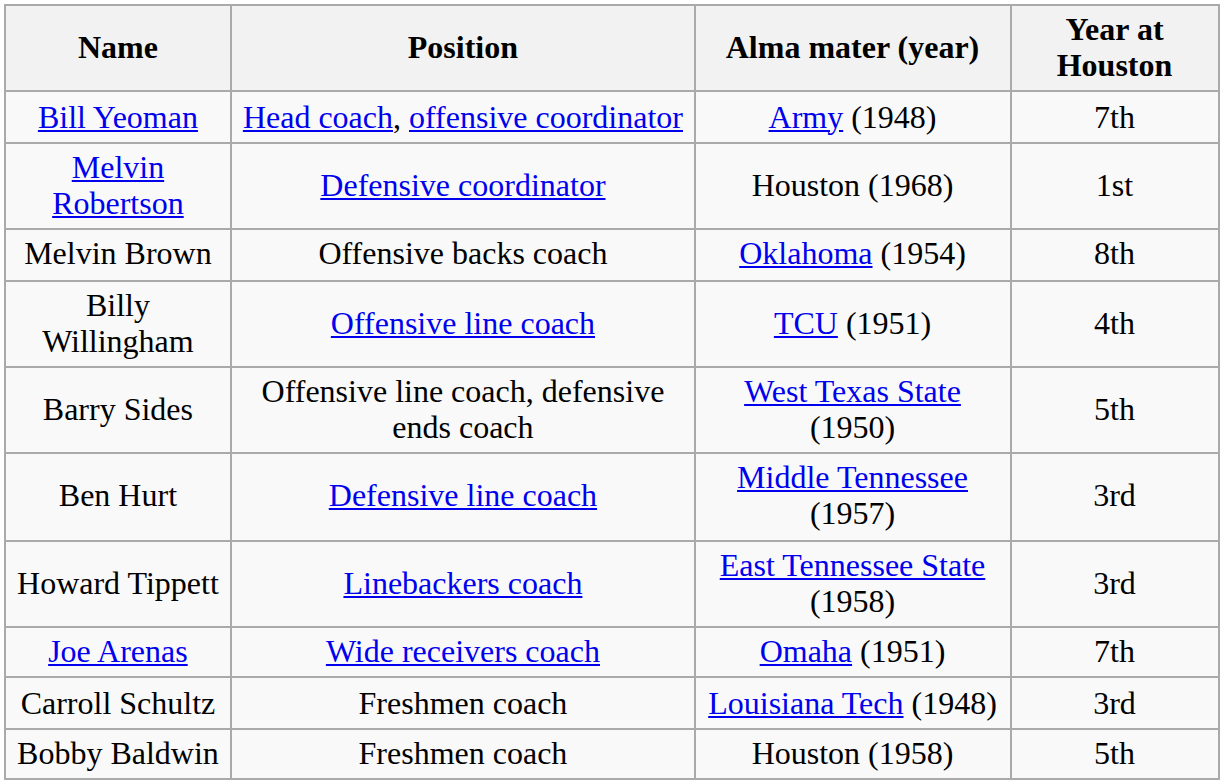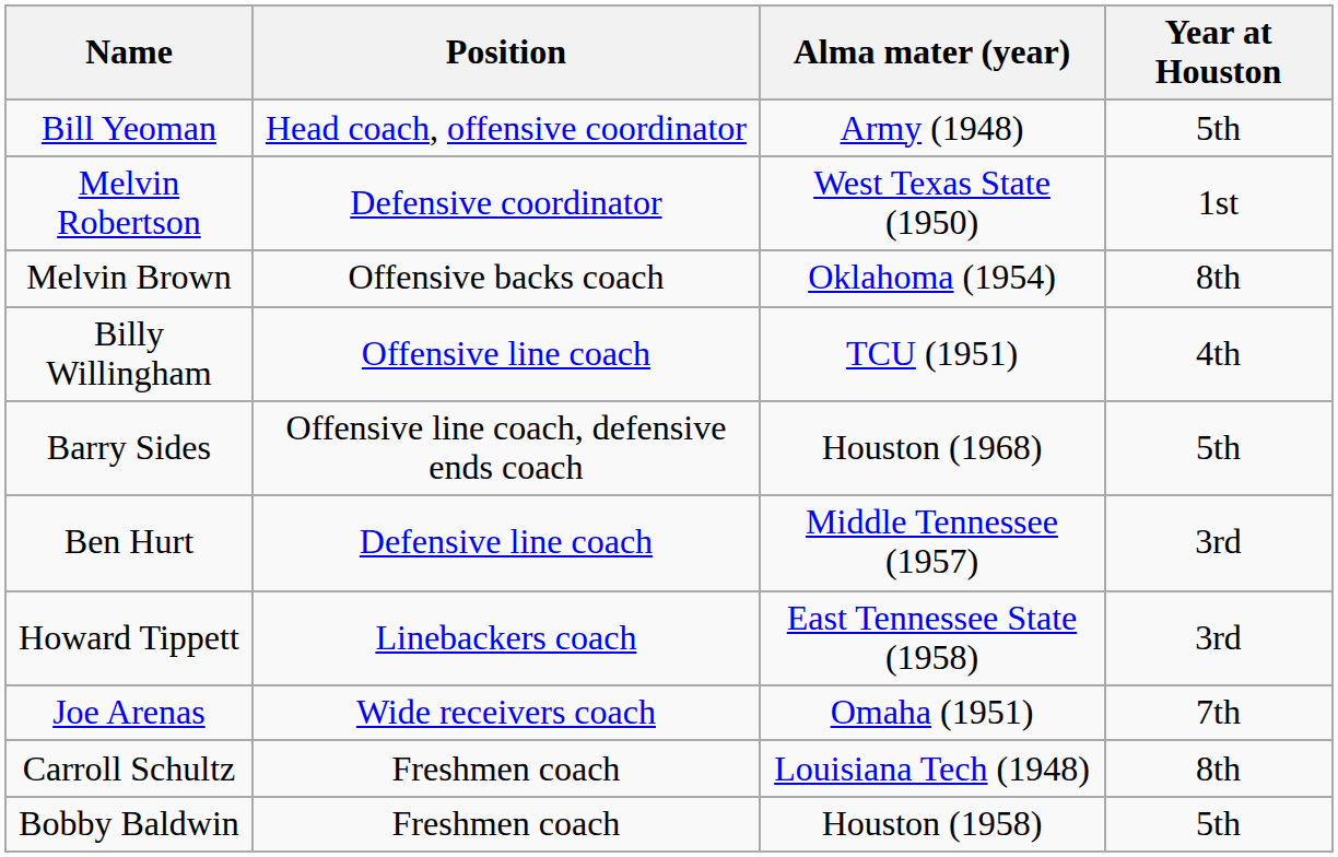Bill Yeoman | Year at Houston: 7th -> 5th
Melvin Robertson | Alma mater (year): Houston (1968) -> West Texas State (1950)
Barry Sides | Alma mater (year): West Texas State (1950) -> Houston (1968)
Carroll Schultz | Year at Houston: 3rd -> 8th
